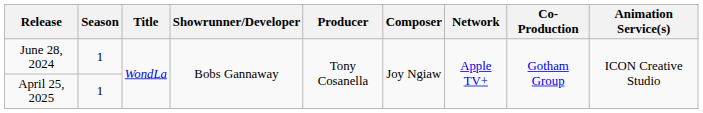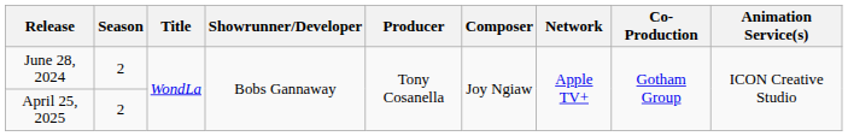June 28, 2024 | Season: 1 -> 2
April 25, 2025 | Season: 1 -> 2
